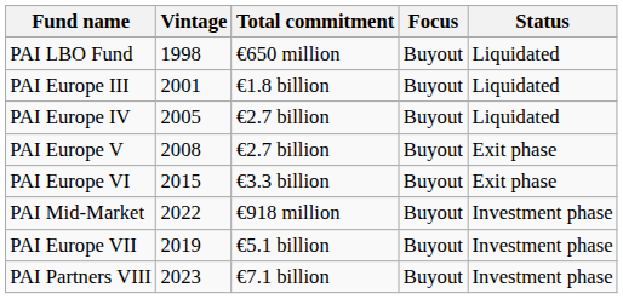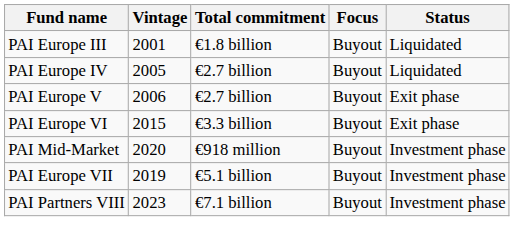- row: PAI LBO Fund | 1998 | €650 million | Buyout | Liquidated
PAI Europe V | Vintage: 2008 -> 2006
PAI Mid-Market | Vintage: 2022 -> 2020
